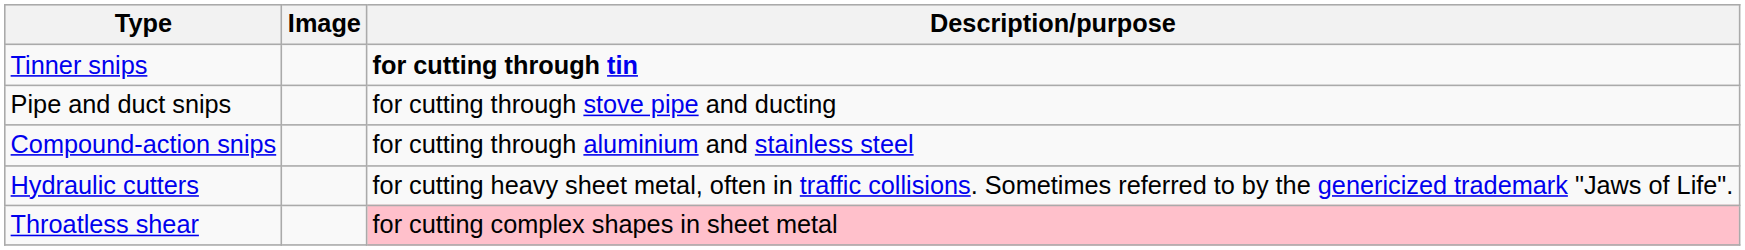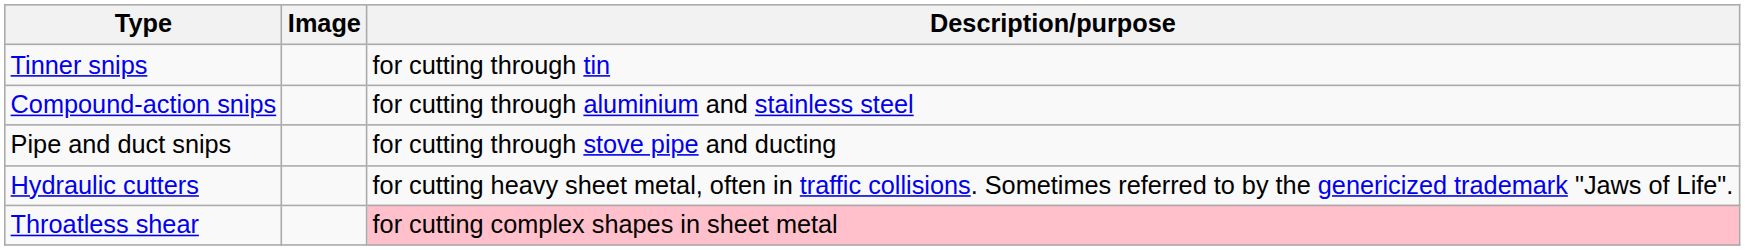Tinner snips | Description/purpose: bold -> normal
rows swapped: Compound-action snips <-> Pipe and duct snips
